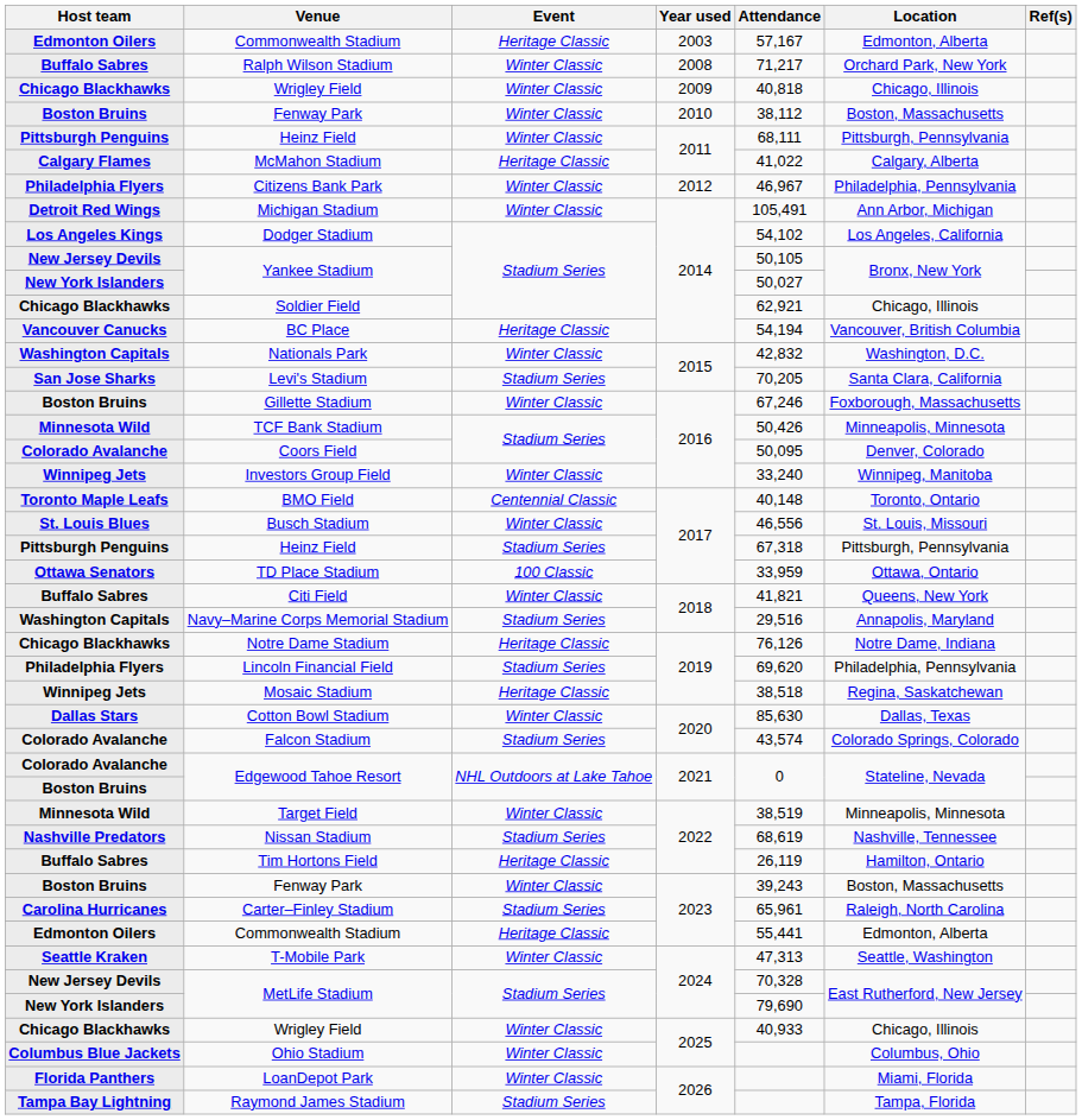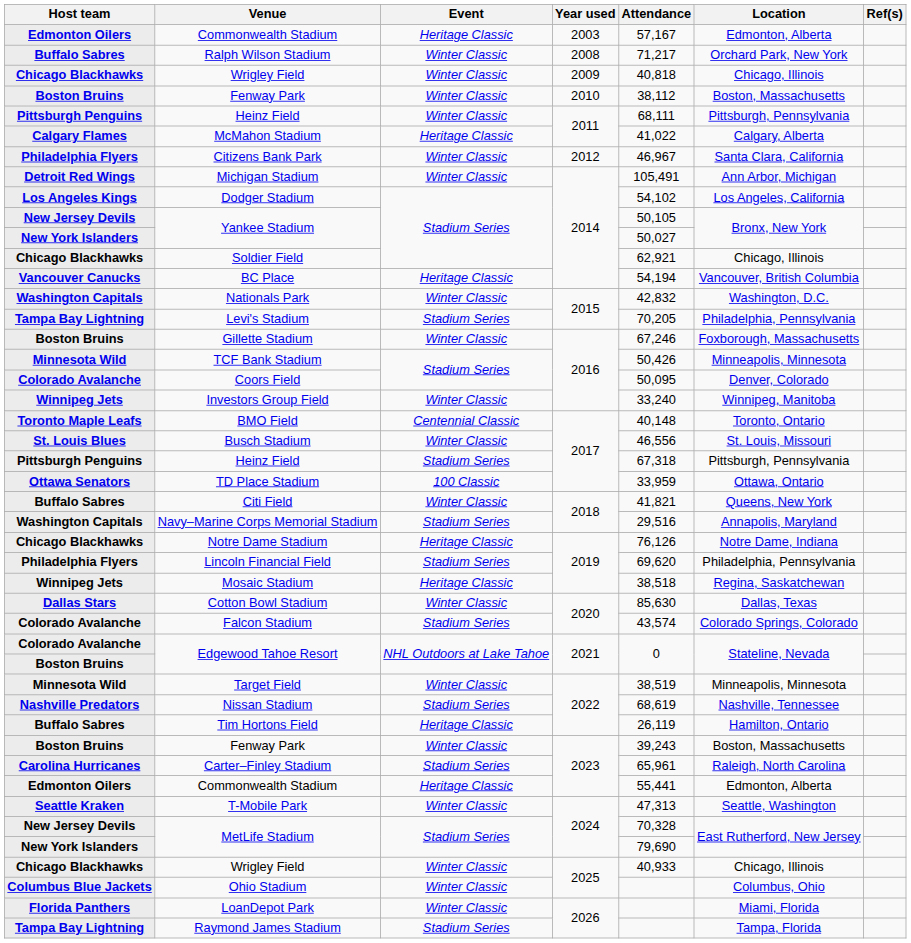Citizens Bank Park | Location: Philadelphia, Pennsylvania -> Santa Clara, California
Levi's Stadium | Host team: San Jose Sharks -> Tampa Bay Lightning
Levi's Stadium | Location: Santa Clara, California -> Philadelphia, Pennsylvania
